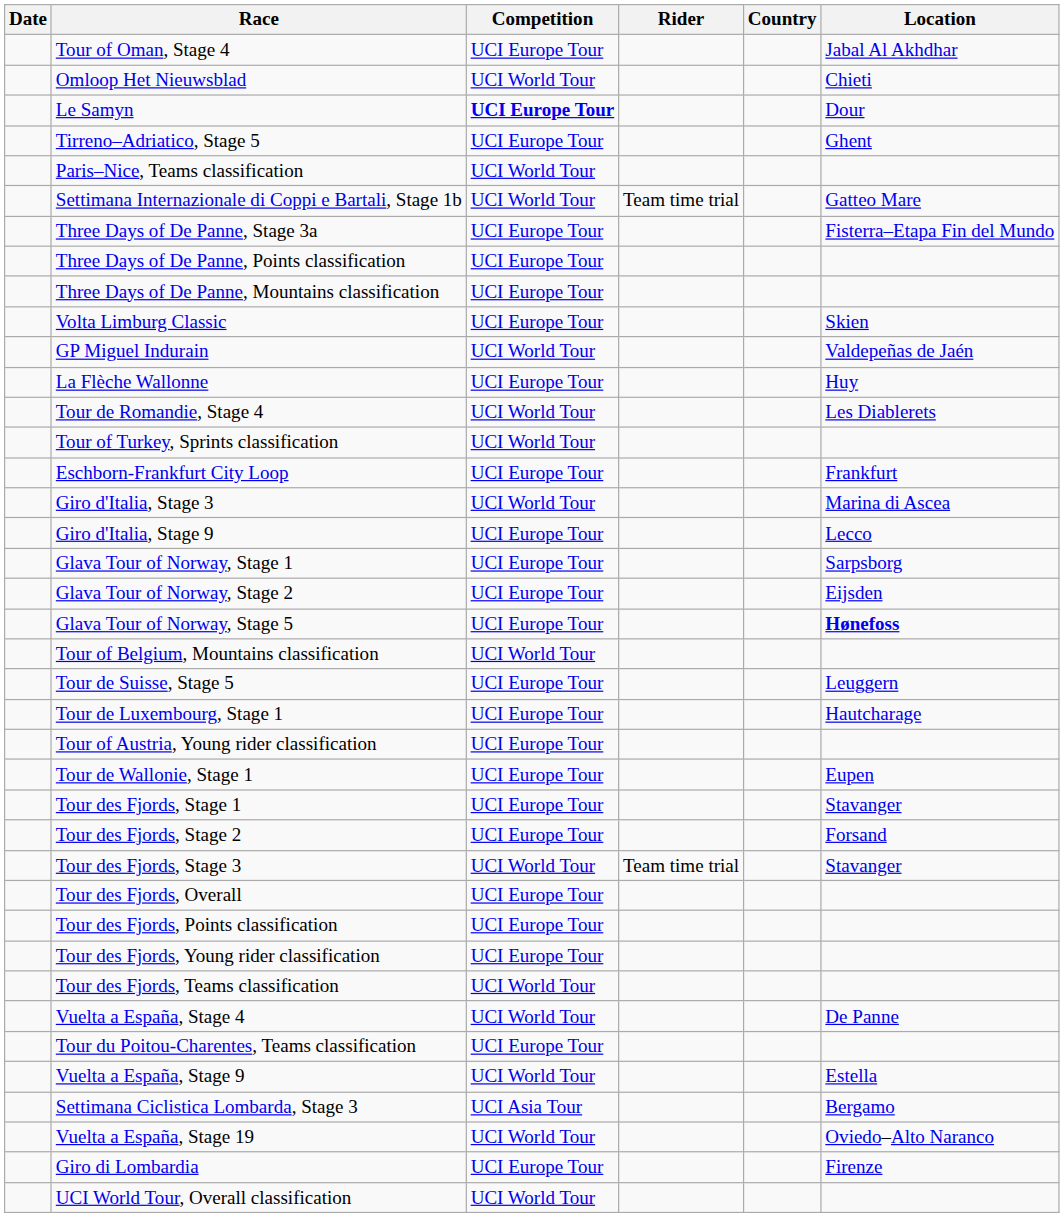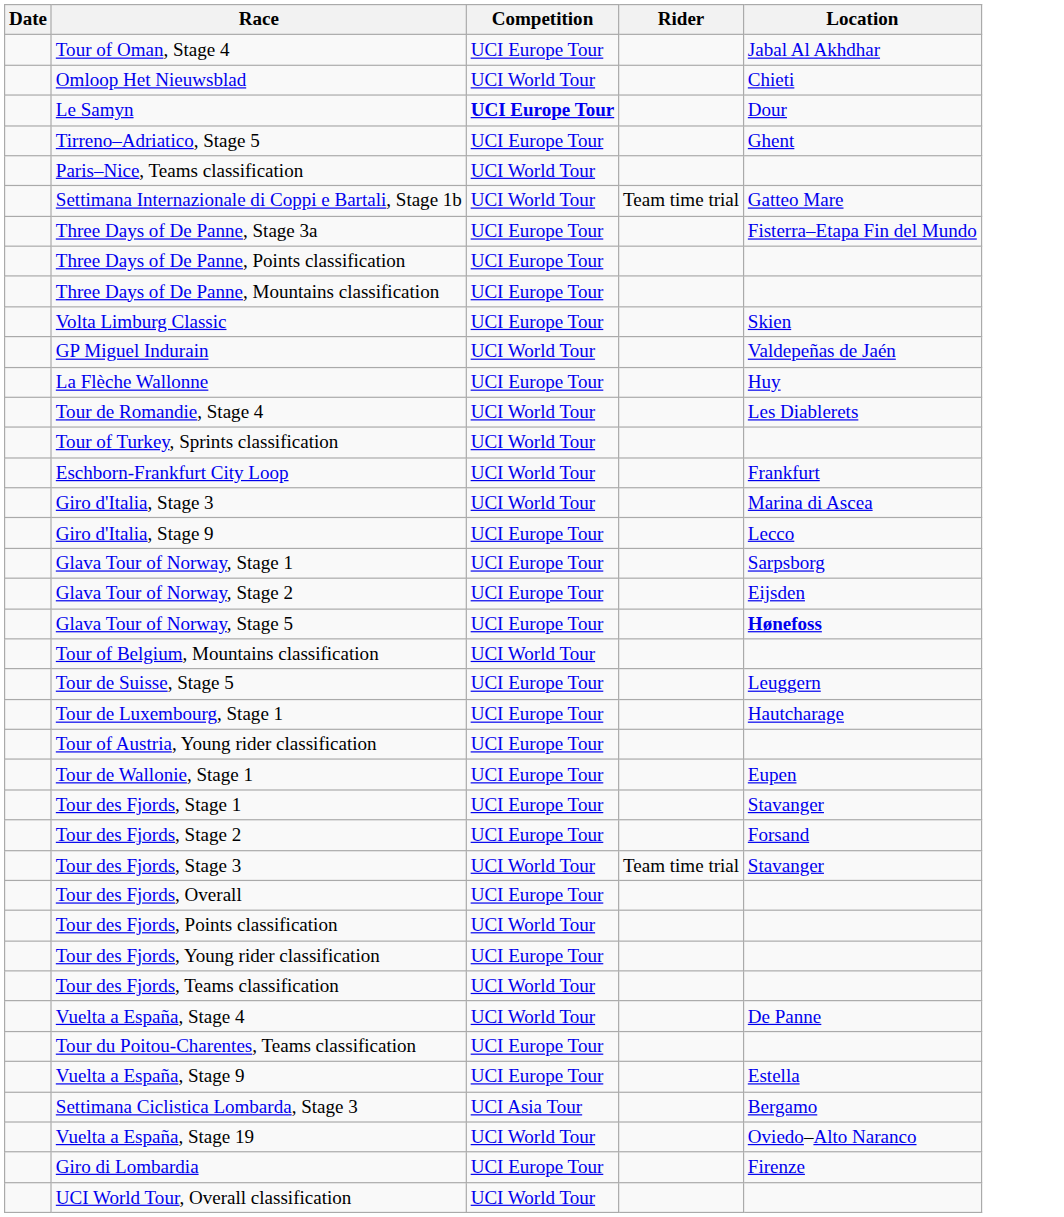- column: Country
Eschborn-Frankfurt City Loop | Competition: UCI Europe Tour -> UCI World Tour
Tour des Fjords, Points classification | Competition: UCI Europe Tour -> UCI World Tour
Vuelta a España, Stage 9 | Competition: UCI World Tour -> UCI Europe Tour
